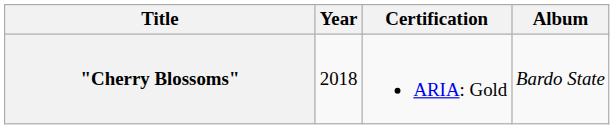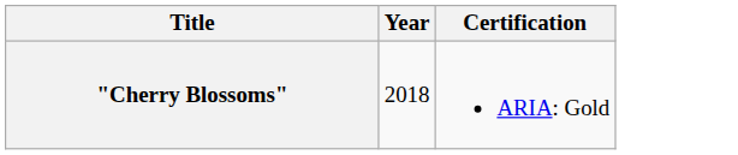- column: Album | Bardo State
